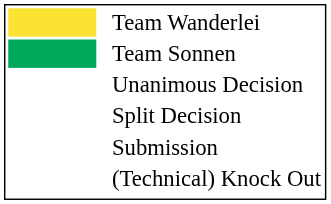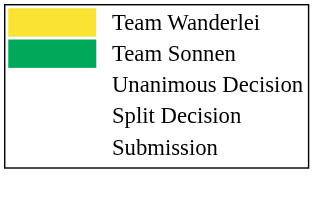- row: (Technical) Knock Out
